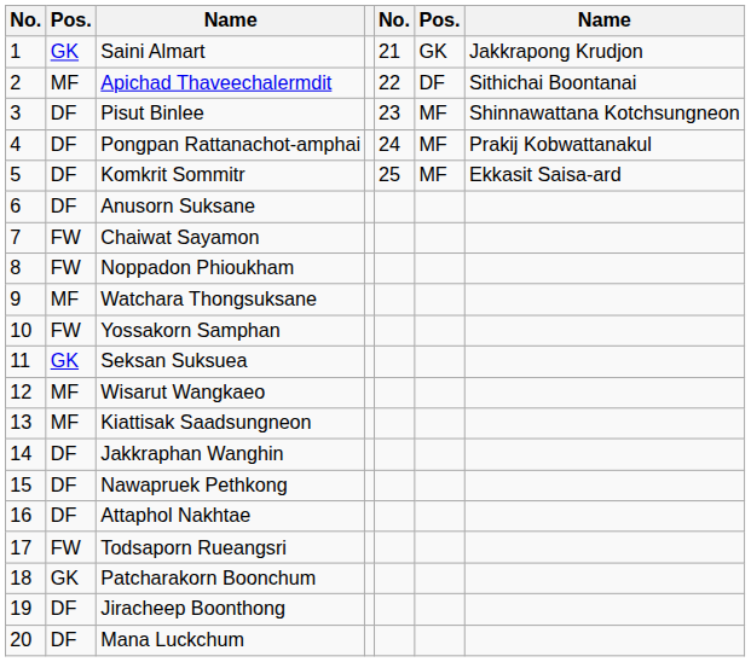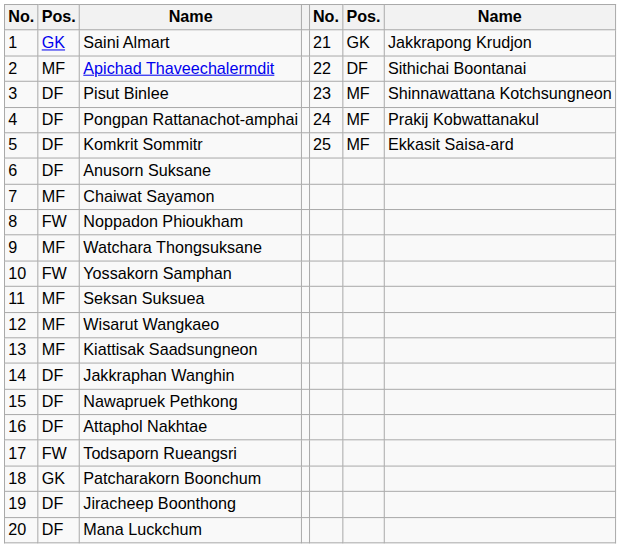Chaiwat Sayamon | column 2: FW -> MF
Seksan Suksuea | column 2: GK -> MF
